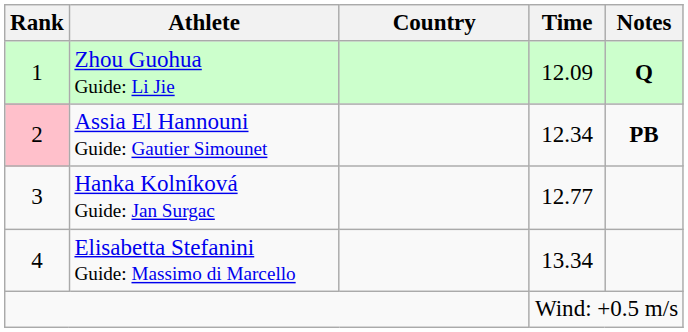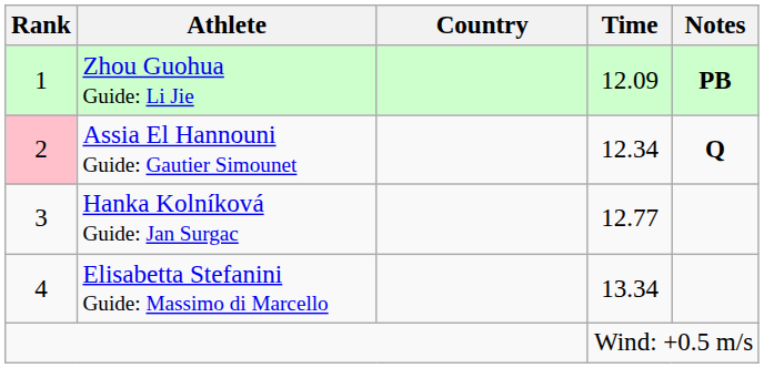Zhou Guohua Guide: Li Jie | Notes: Q -> PB
Assia El Hannouni Guide: Gautier Simounet | Notes: PB -> Q
